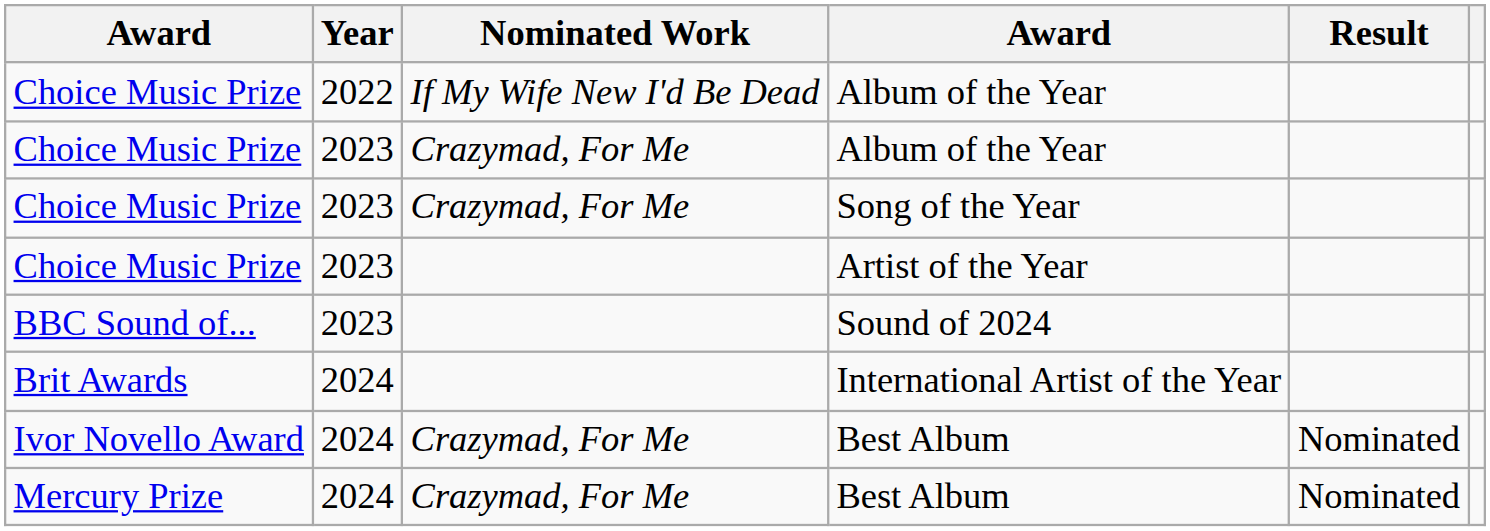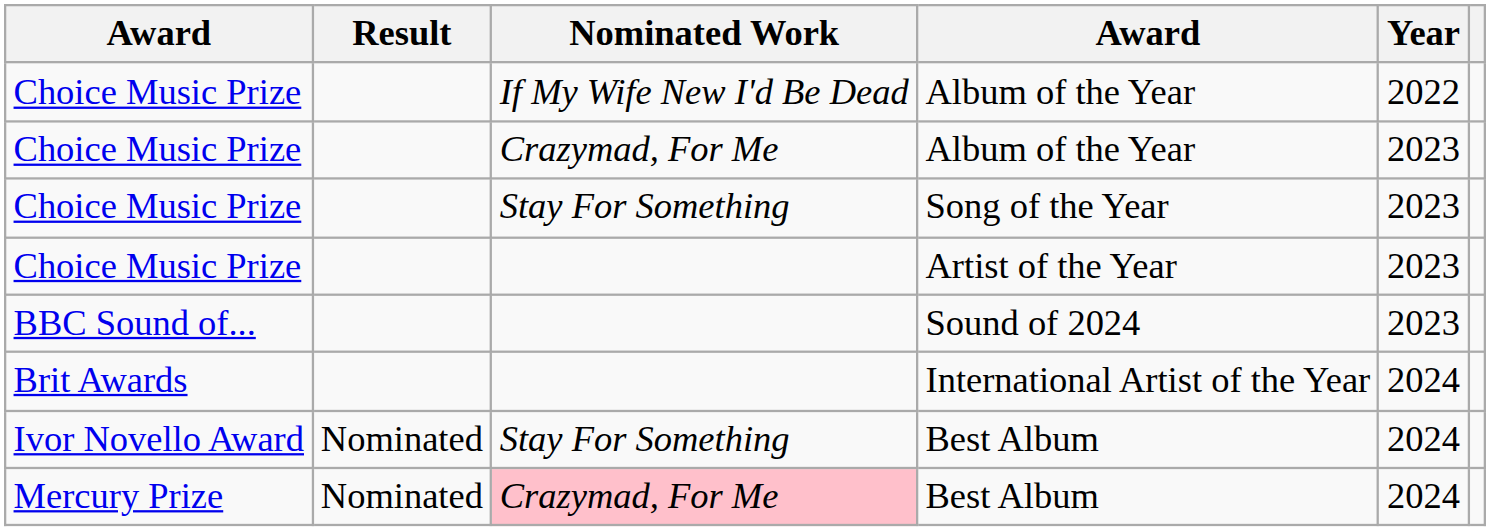columns swapped: Year <-> Result
Song of the Year | Nominated Work: Crazymad, For Me -> Stay For Something
Ivor Novello Award / Best Album | Nominated Work: Crazymad, For Me -> Stay For Something
Mercury Prize / Best Album | Nominated Work: no background -> pink background
